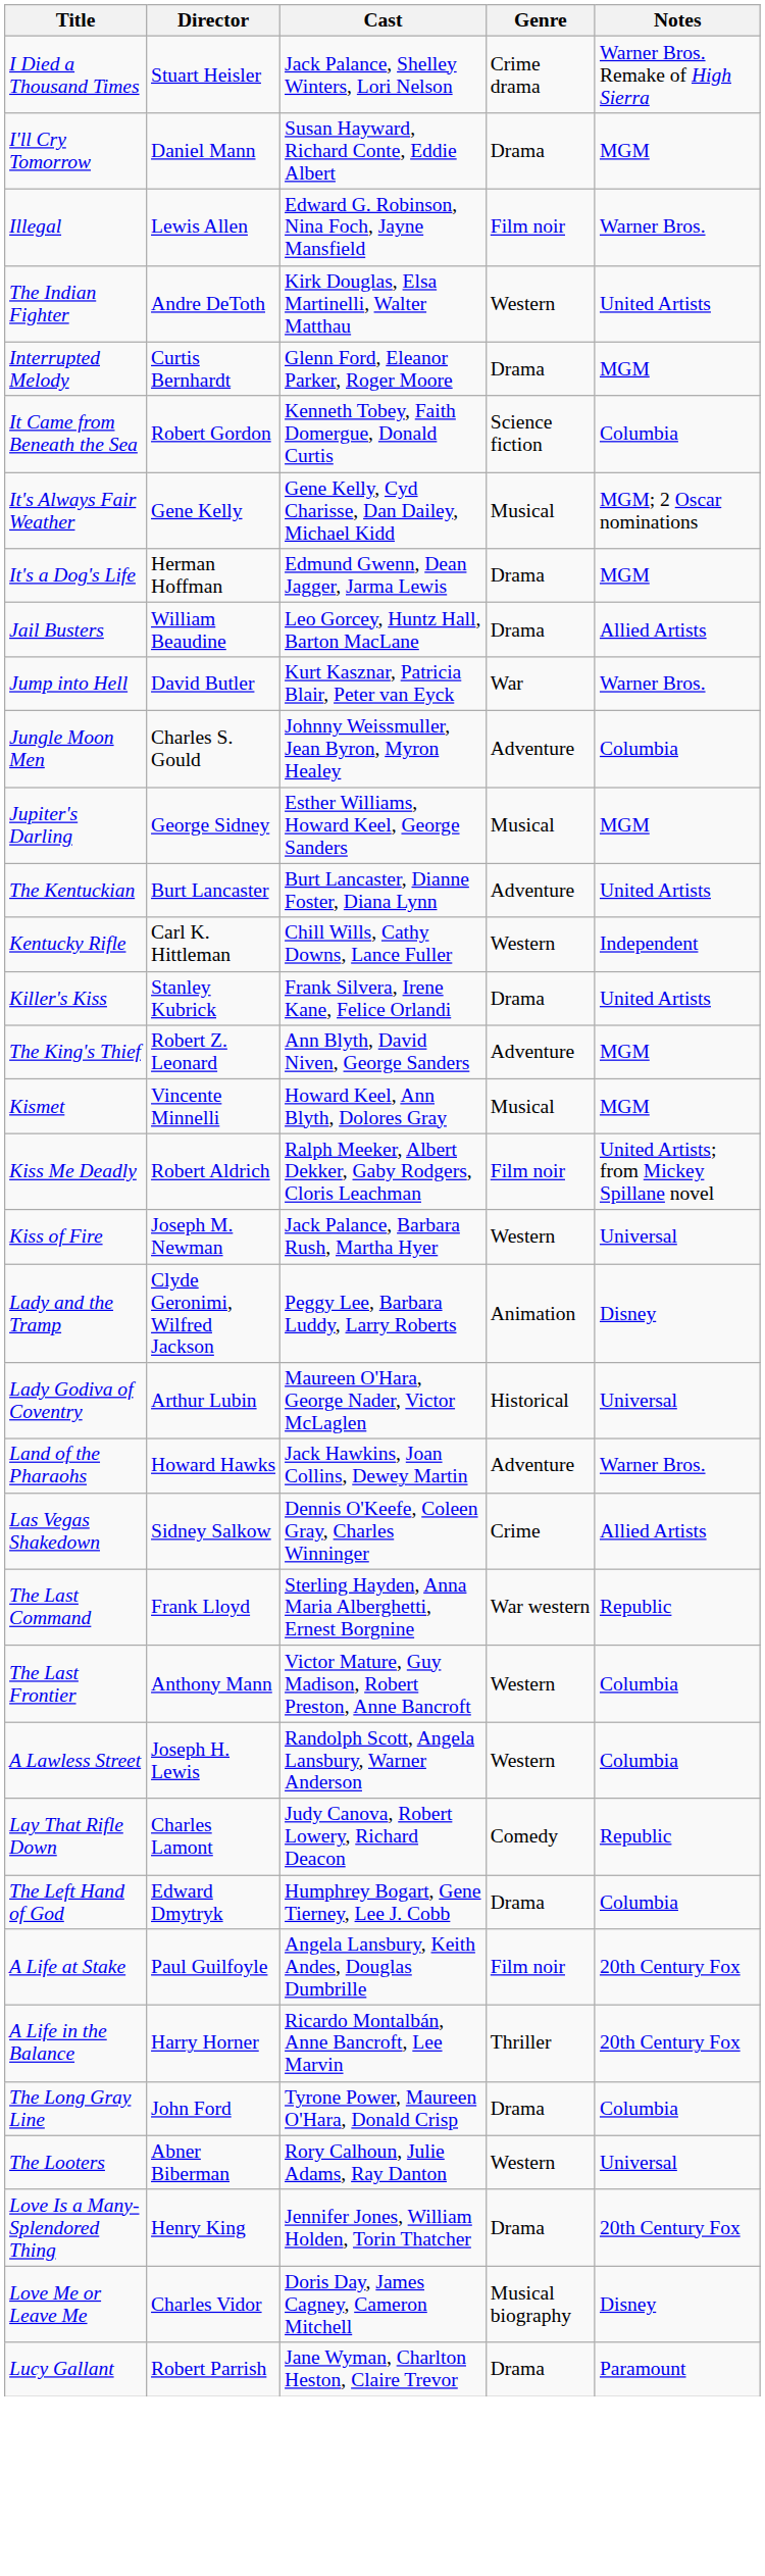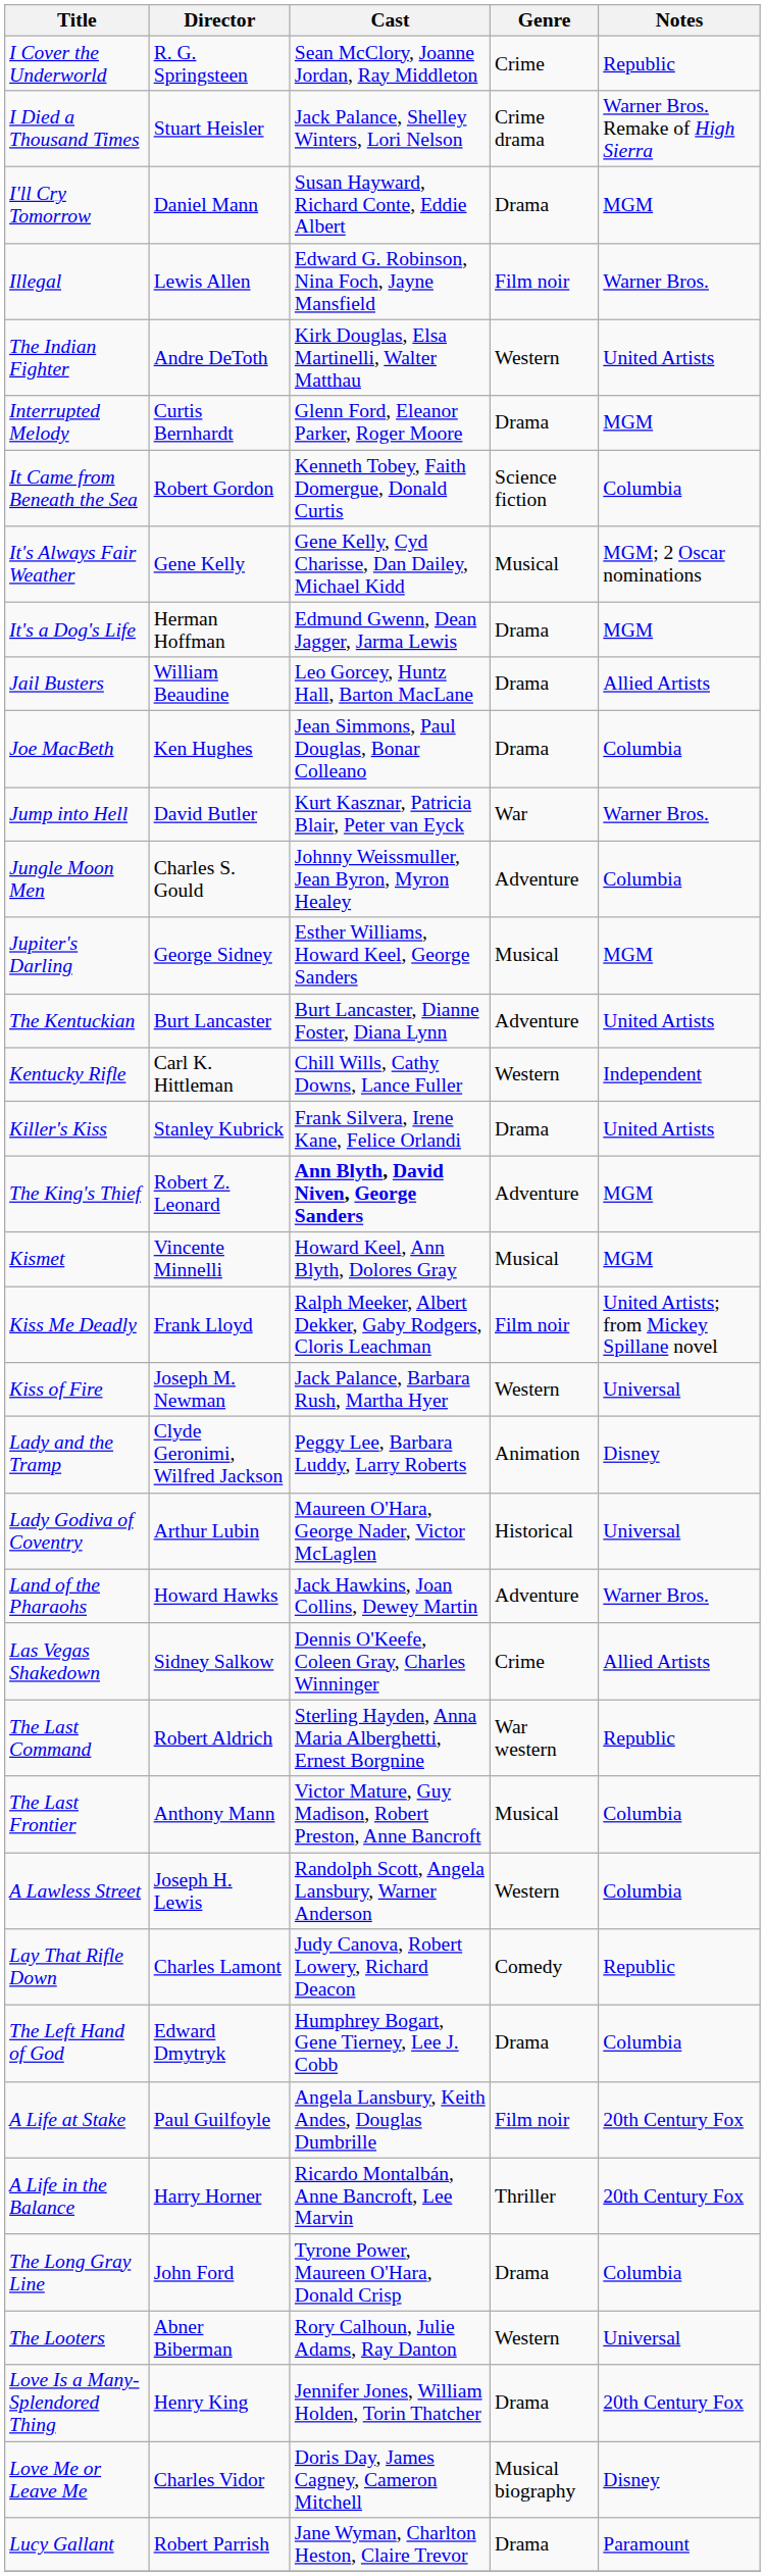+ row: I Cover the Underworld | R. G. Springsteen | Sean McClory, Joanne Jordan, Ray Middleton | Crime | Republic
+ row: Joe MacBeth | Ken Hughes | Jean Simmons, Paul Douglas, Bonar Colleano | Drama | Columbia
The King's Thief | Cast: normal -> bold
Kiss Me Deadly | Director: Robert Aldrich -> Frank Lloyd
The Last Command | Director: Frank Lloyd -> Robert Aldrich
The Last Frontier | Genre: Western -> Musical
